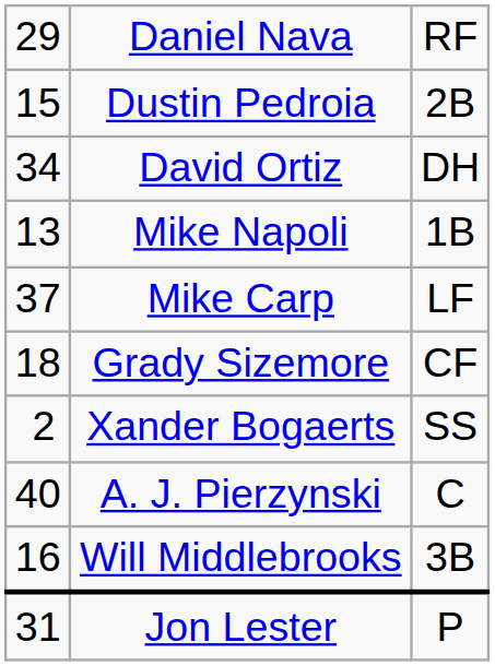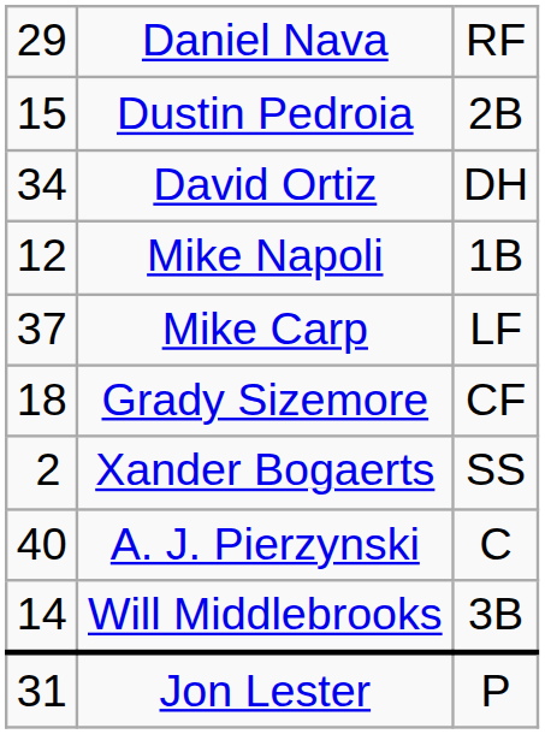Mike Napoli | column 1: 13 -> 12
Will Middlebrooks | column 1: 16 -> 14
